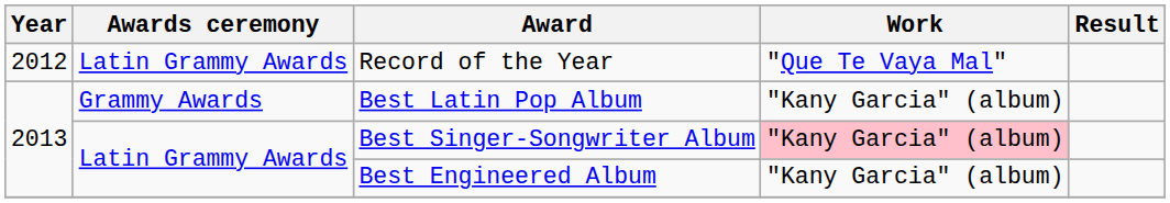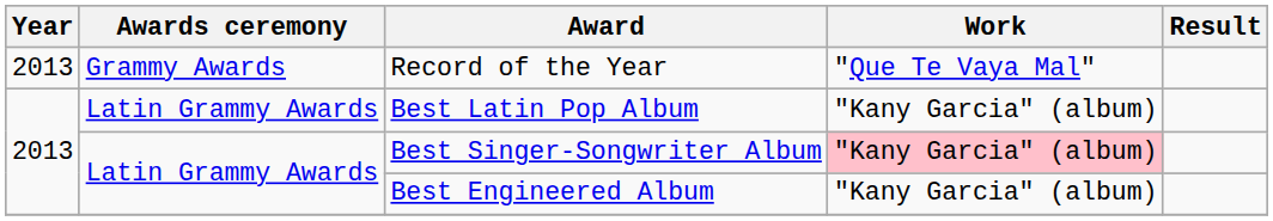Record of the Year | Year: 2012 -> 2013
Record of the Year | Awards ceremony: Latin Grammy Awards -> Grammy Awards
Best Latin Pop Album | Awards ceremony: Grammy Awards -> Latin Grammy Awards
